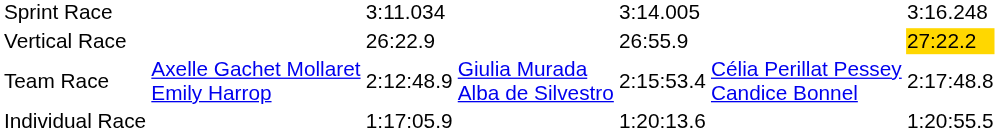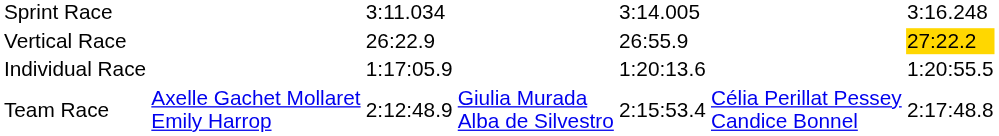rows swapped: Individual Race <-> Team Race
